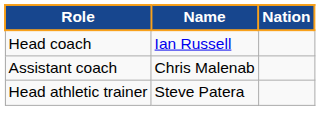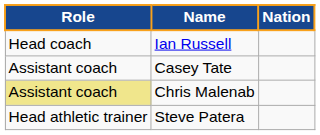+ row: Assistant coach | Casey Tate
Chris Malenab | Role: no background -> khaki background
